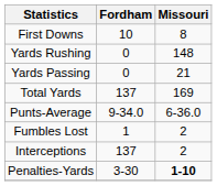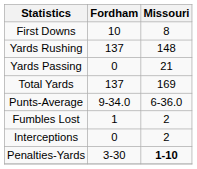Yards Rushing | Fordham: 0 -> 137
Interceptions | Fordham: 137 -> 0
